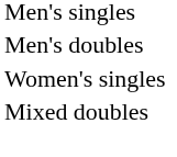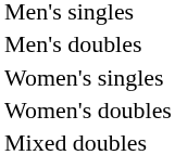+ row: Women's doubles
